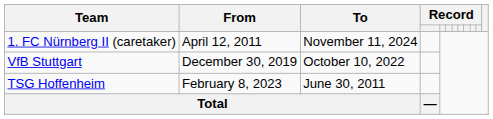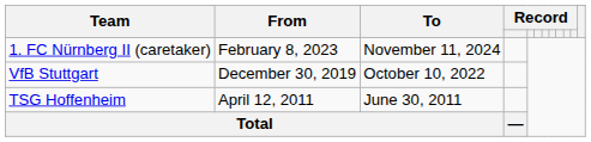1. FC Nürnberg II (caretaker) | From: April 12, 2011 -> February 8, 2023
TSG Hoffenheim | From: February 8, 2023 -> April 12, 2011
